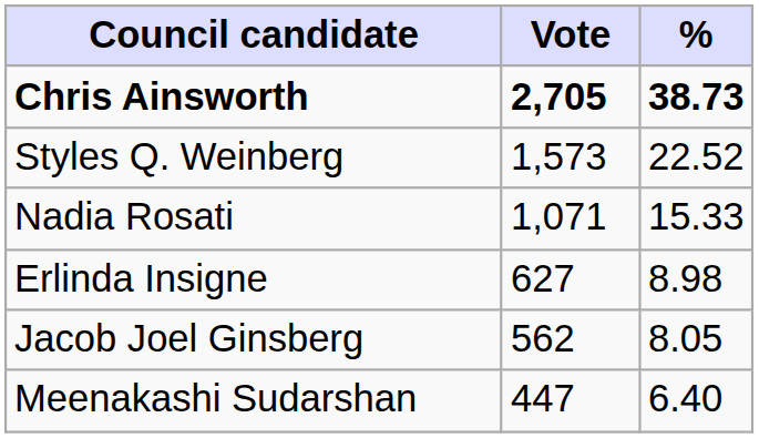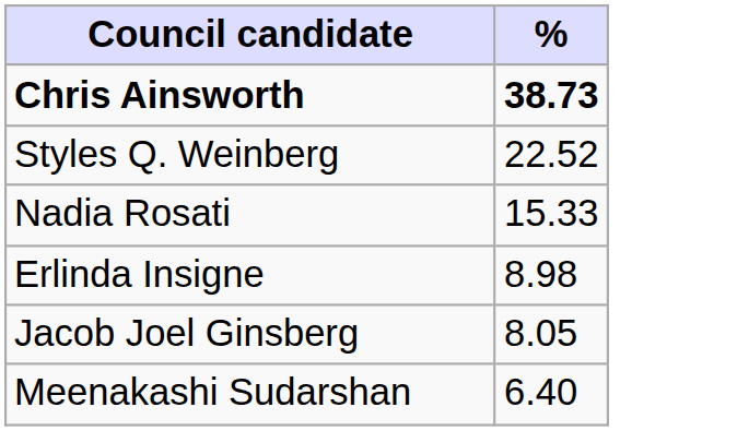- column: Vote | 2,705 | 1,573 | 1,071 | 627 | 562 | 447
